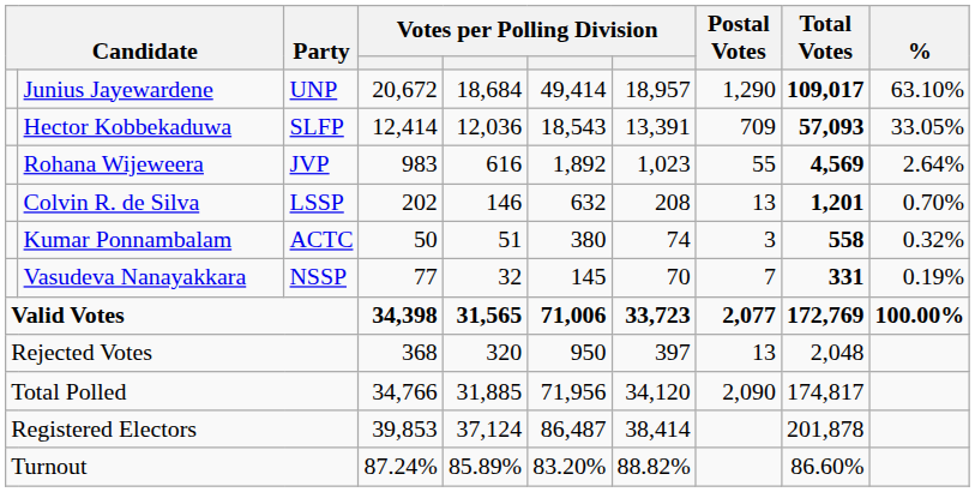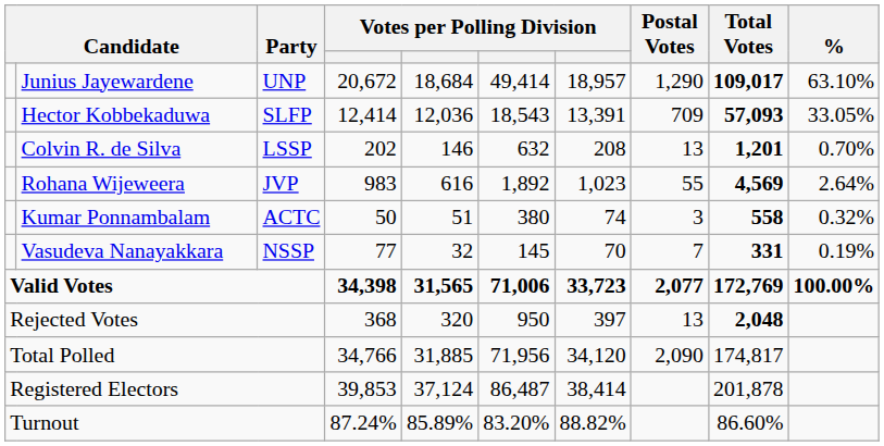rows swapped: Rohana Wijeweera <-> Colvin R. de Silva
Rejected Votes | Total Votes: normal -> bold
